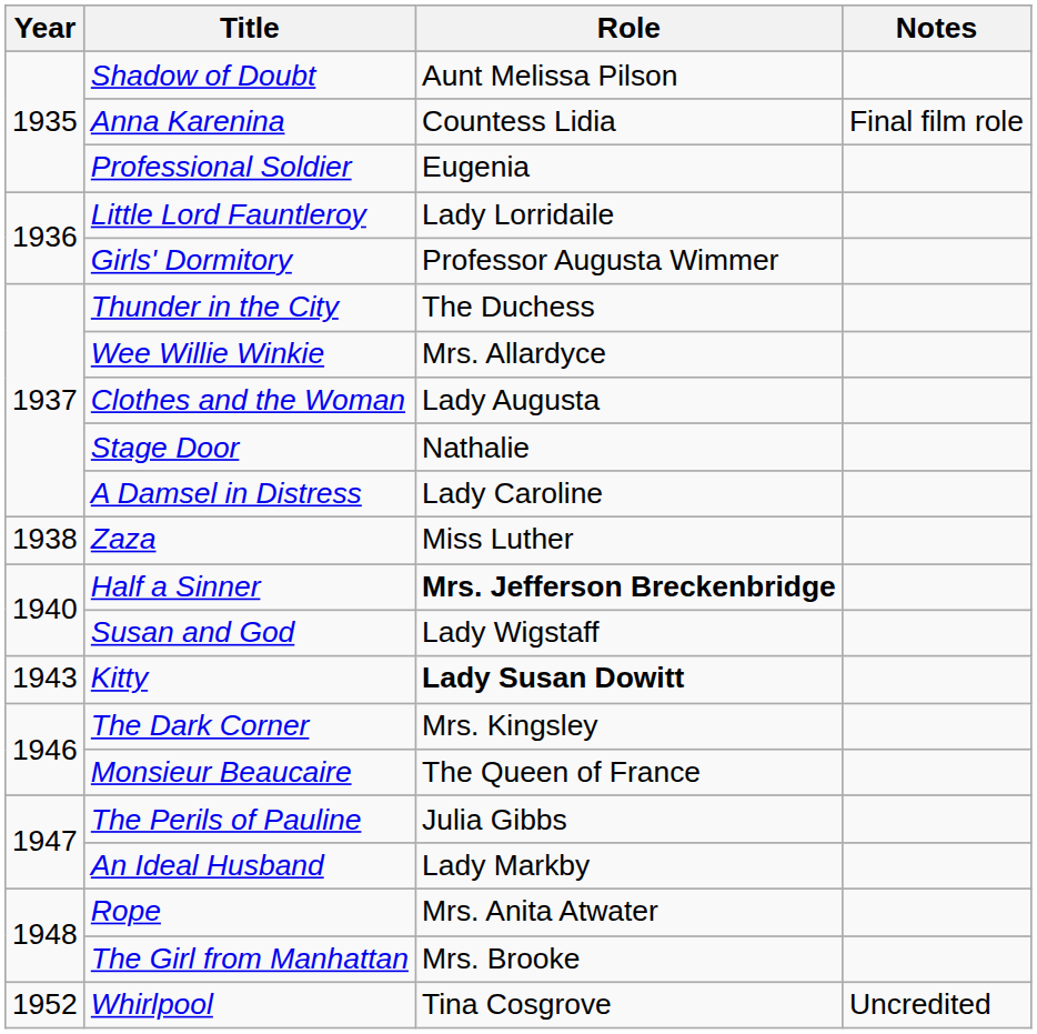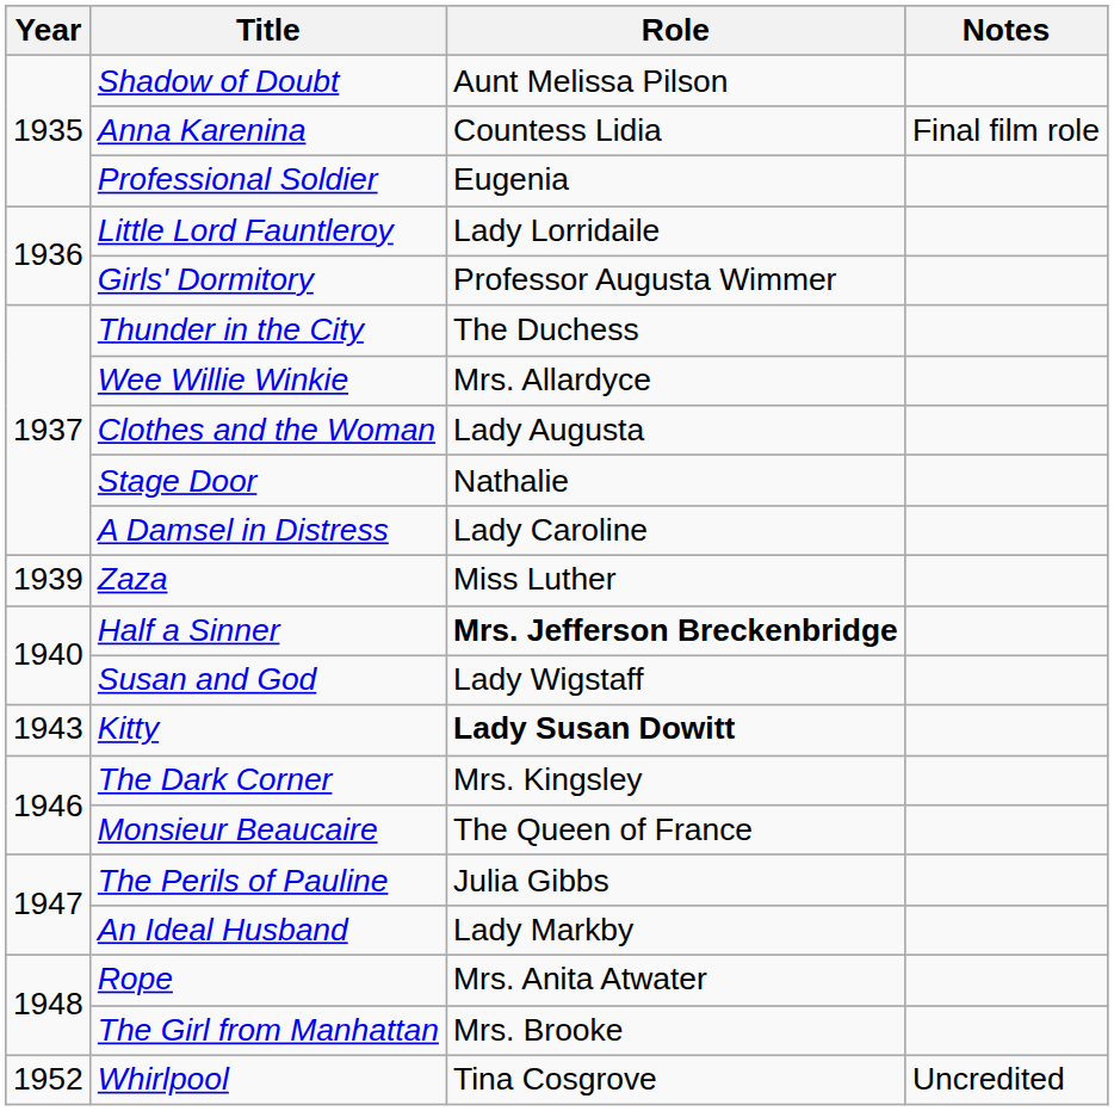Zaza | Year: 1938 -> 1939
